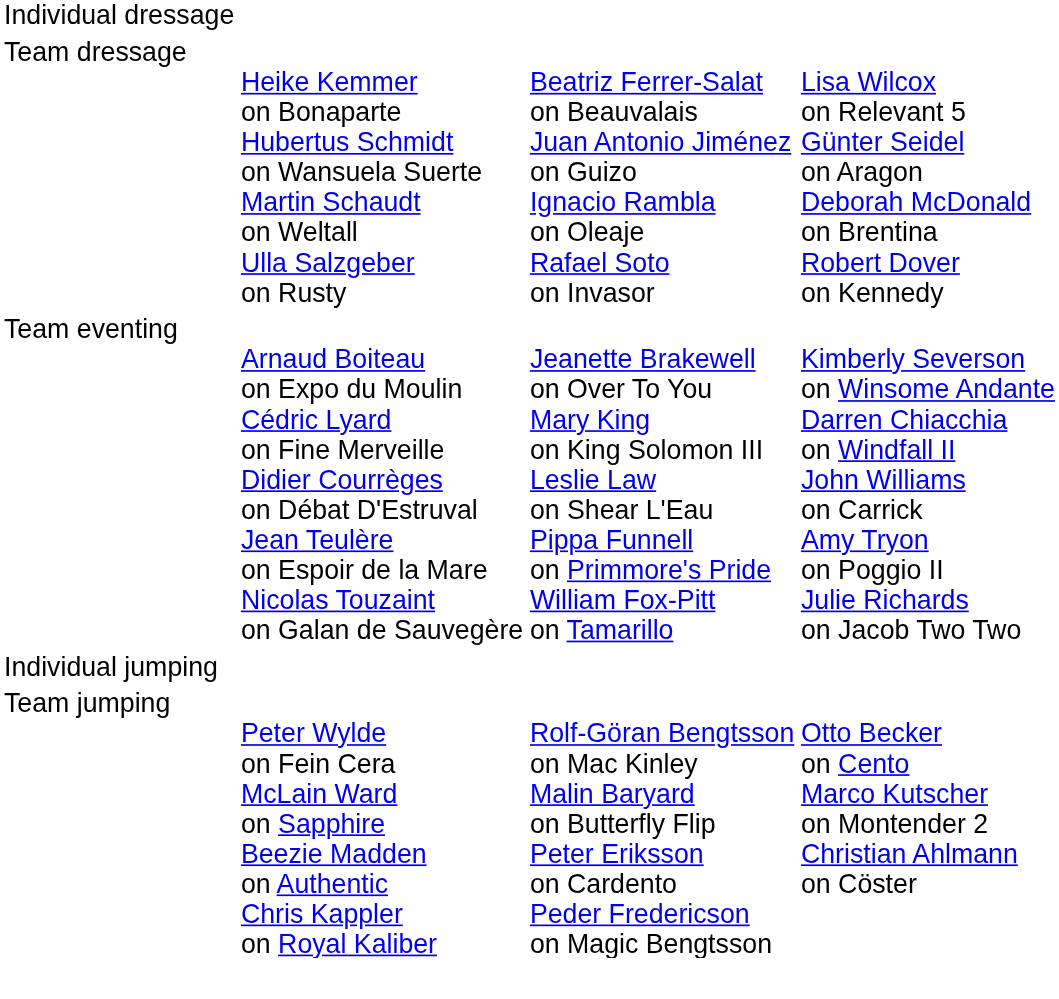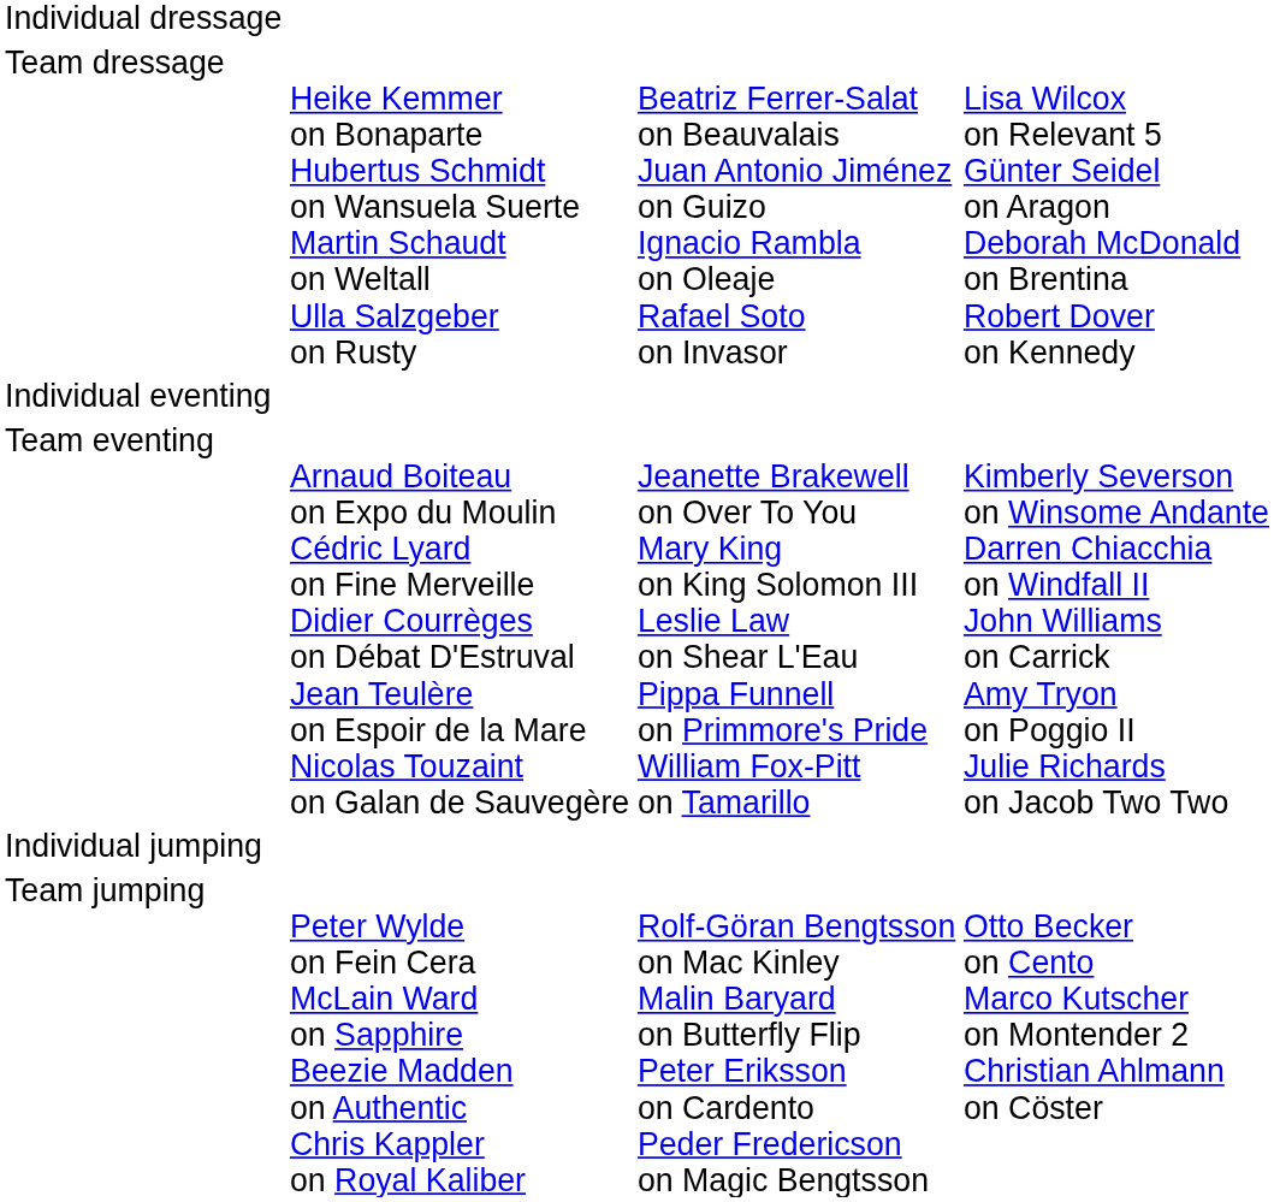+ row: Individual eventing
